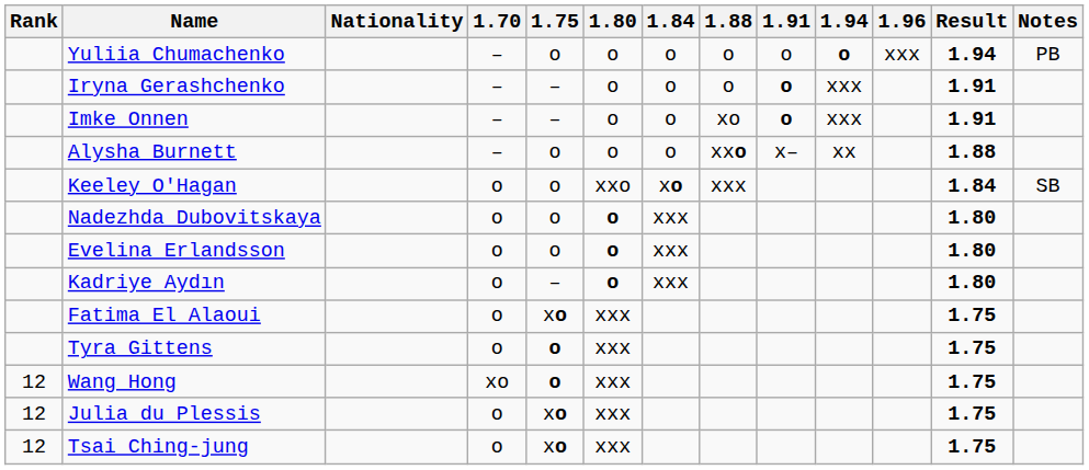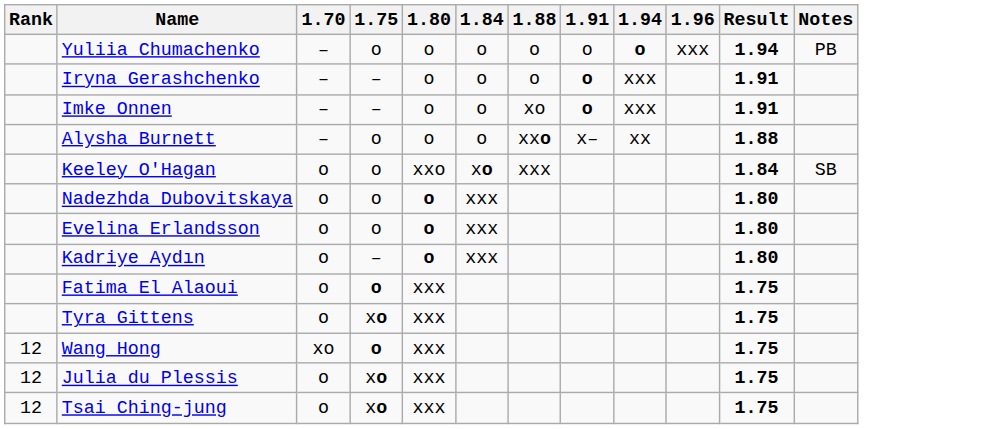- column: Nationality
Fatima El Alaoui | 1.75: xo -> o
Tyra Gittens | 1.75: o -> xo
